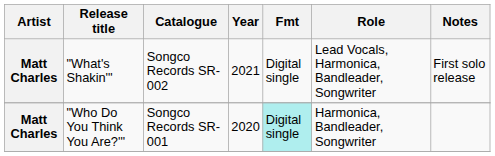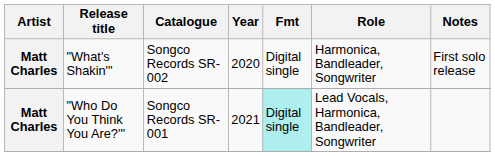"What's Shakin'" | Year: 2021 -> 2020
"What's Shakin'" | Role: Lead Vocals, Harmonica, Bandleader, Songwriter -> Harmonica, Bandleader, Songwriter
"Who Do You Think You Are?'" | Year: 2020 -> 2021
"Who Do You Think You Are?'" | Role: Harmonica, Bandleader, Songwriter -> Lead Vocals, Harmonica, Bandleader, Songwriter
